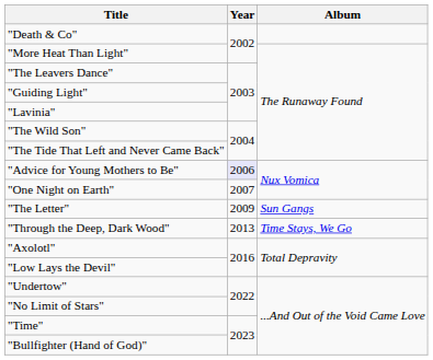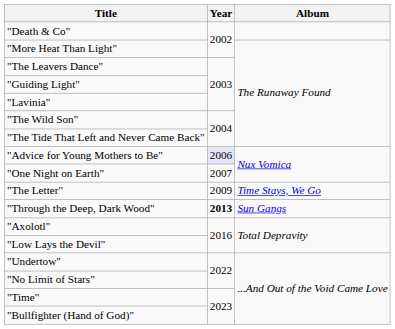"The Letter" | Album: Sun Gangs -> Time Stays, We Go
"Through the Deep, Dark Wood" | Year: normal -> bold
"Through the Deep, Dark Wood" | Album: Time Stays, We Go -> Sun Gangs
